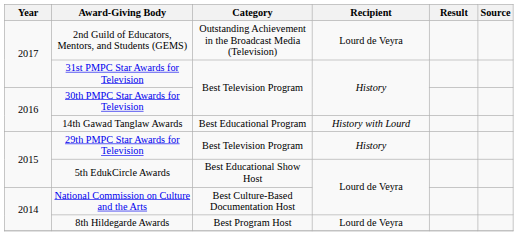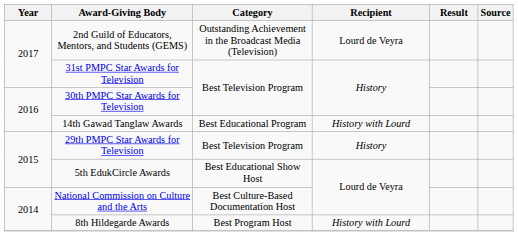8th Hildegarde Awards | Recipient: Lourd de Veyra -> History with Lourd
